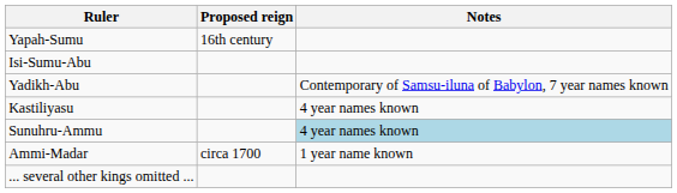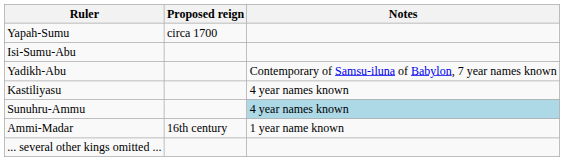Yapah-Sumu | Proposed reign: 16th century -> circa 1700
Ammi-Madar | Proposed reign: circa 1700 -> 16th century
